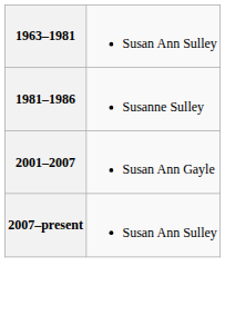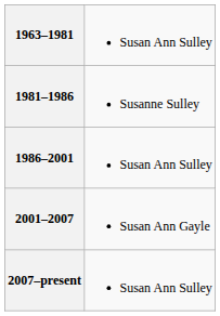+ row: 1986–2001 | Susan Ann Sulley
